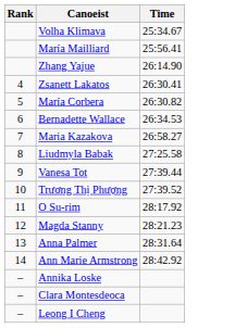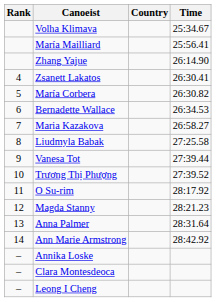+ column: Country
